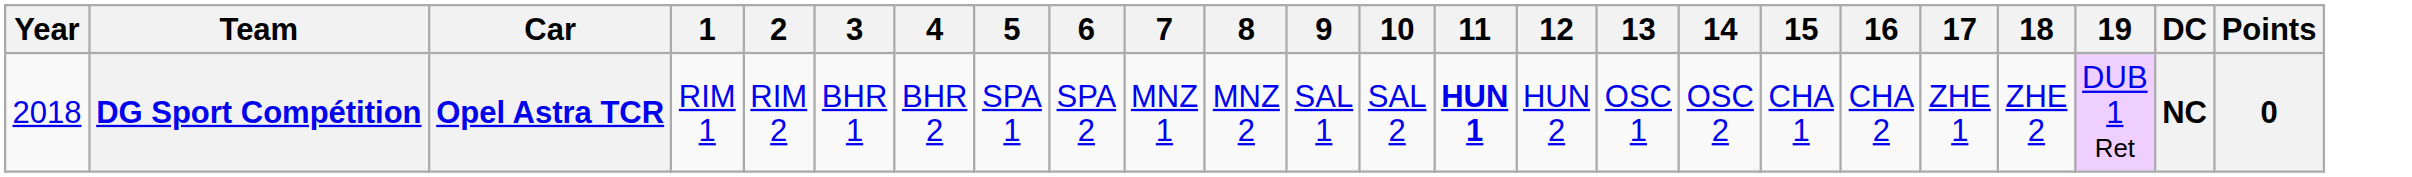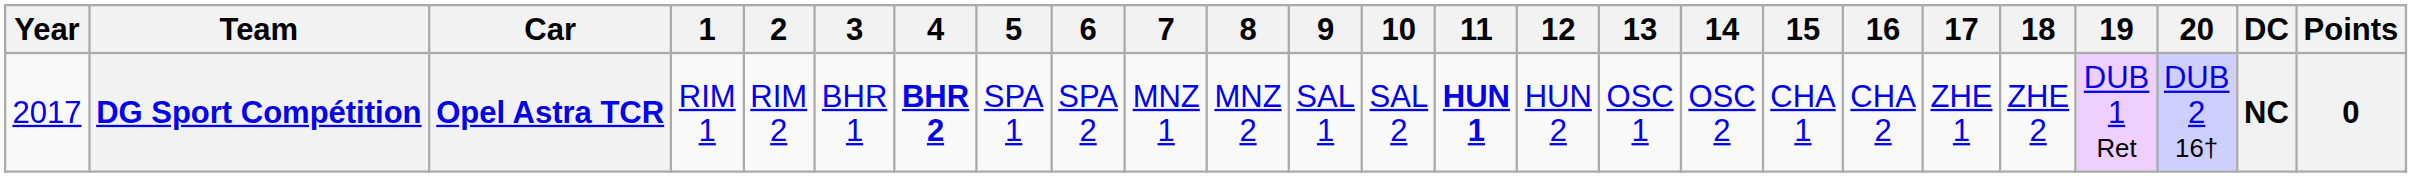+ column: 20 | DUB 2 16†
DG Sport Compétition | Year: 2018 -> 2017
DG Sport Compétition | 4: normal -> bold
